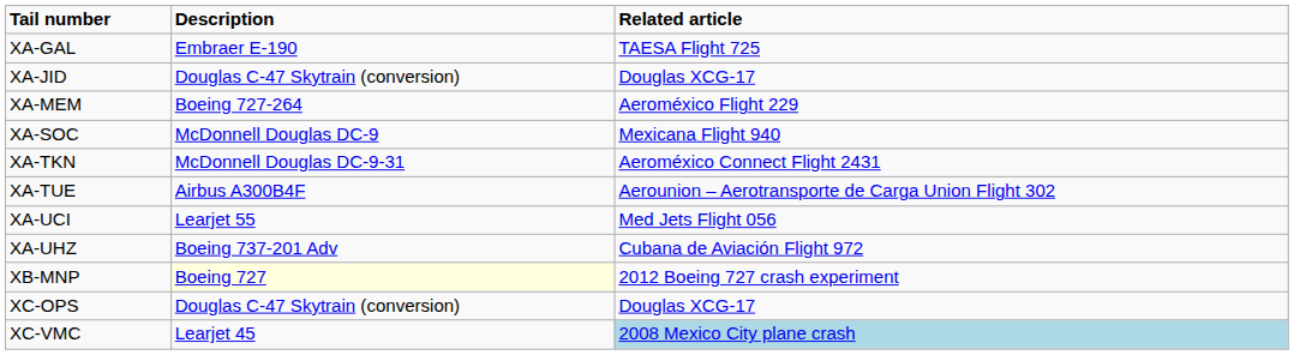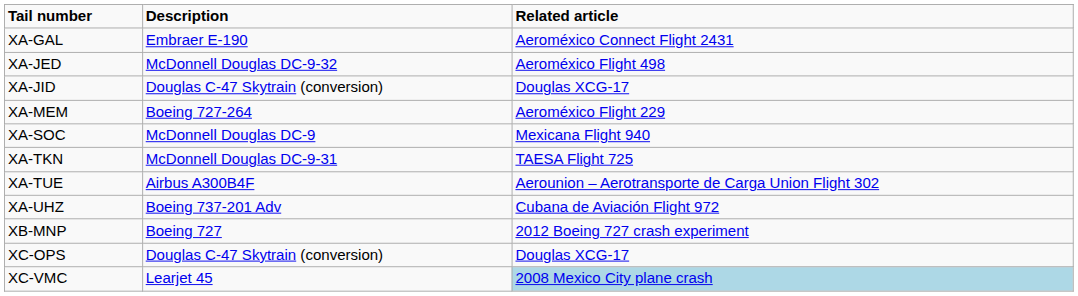XA-GAL | Related article: TAESA Flight 725 -> Aeroméxico Connect Flight 2431
+ row: XA-JED | McDonnell Douglas DC-9-32 | Aeroméxico Flight 498
XA-TKN | Related article: Aeroméxico Connect Flight 2431 -> TAESA Flight 725
- row: XA-UCI | Learjet 55 | Med Jets Flight 056
XB-MNP | Description: lightyellow background -> no background
